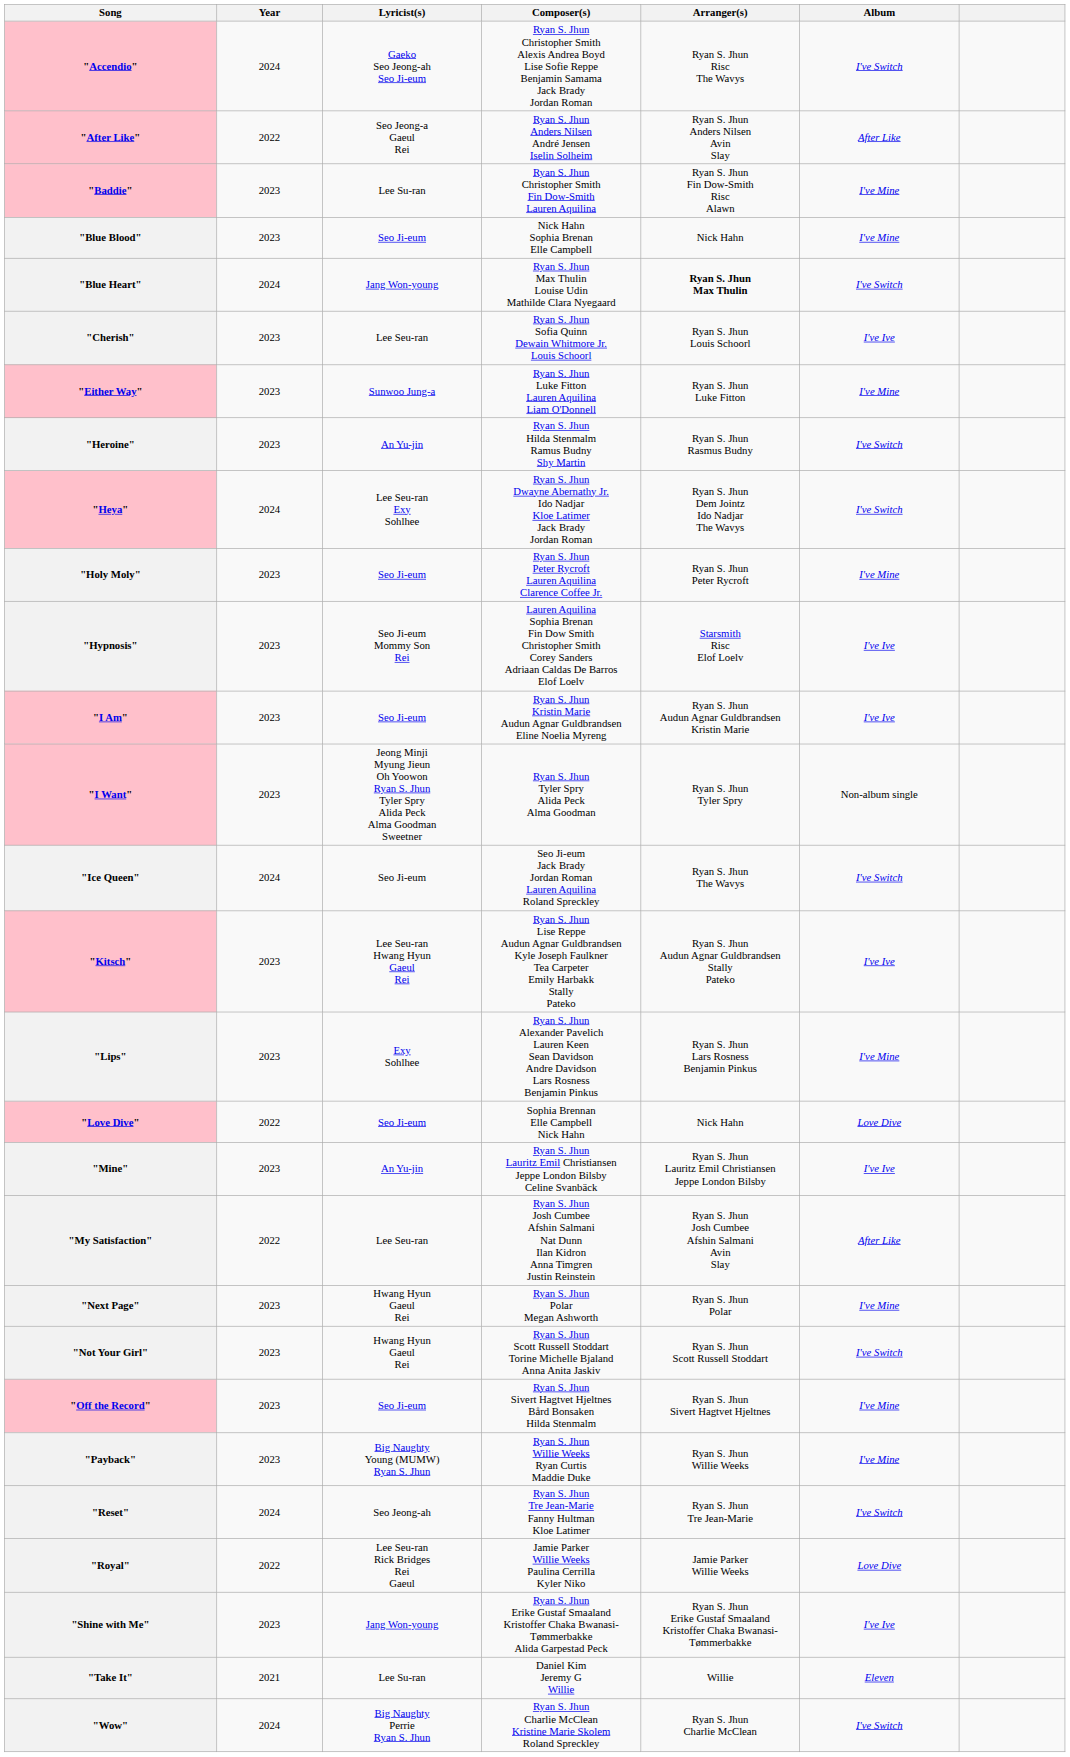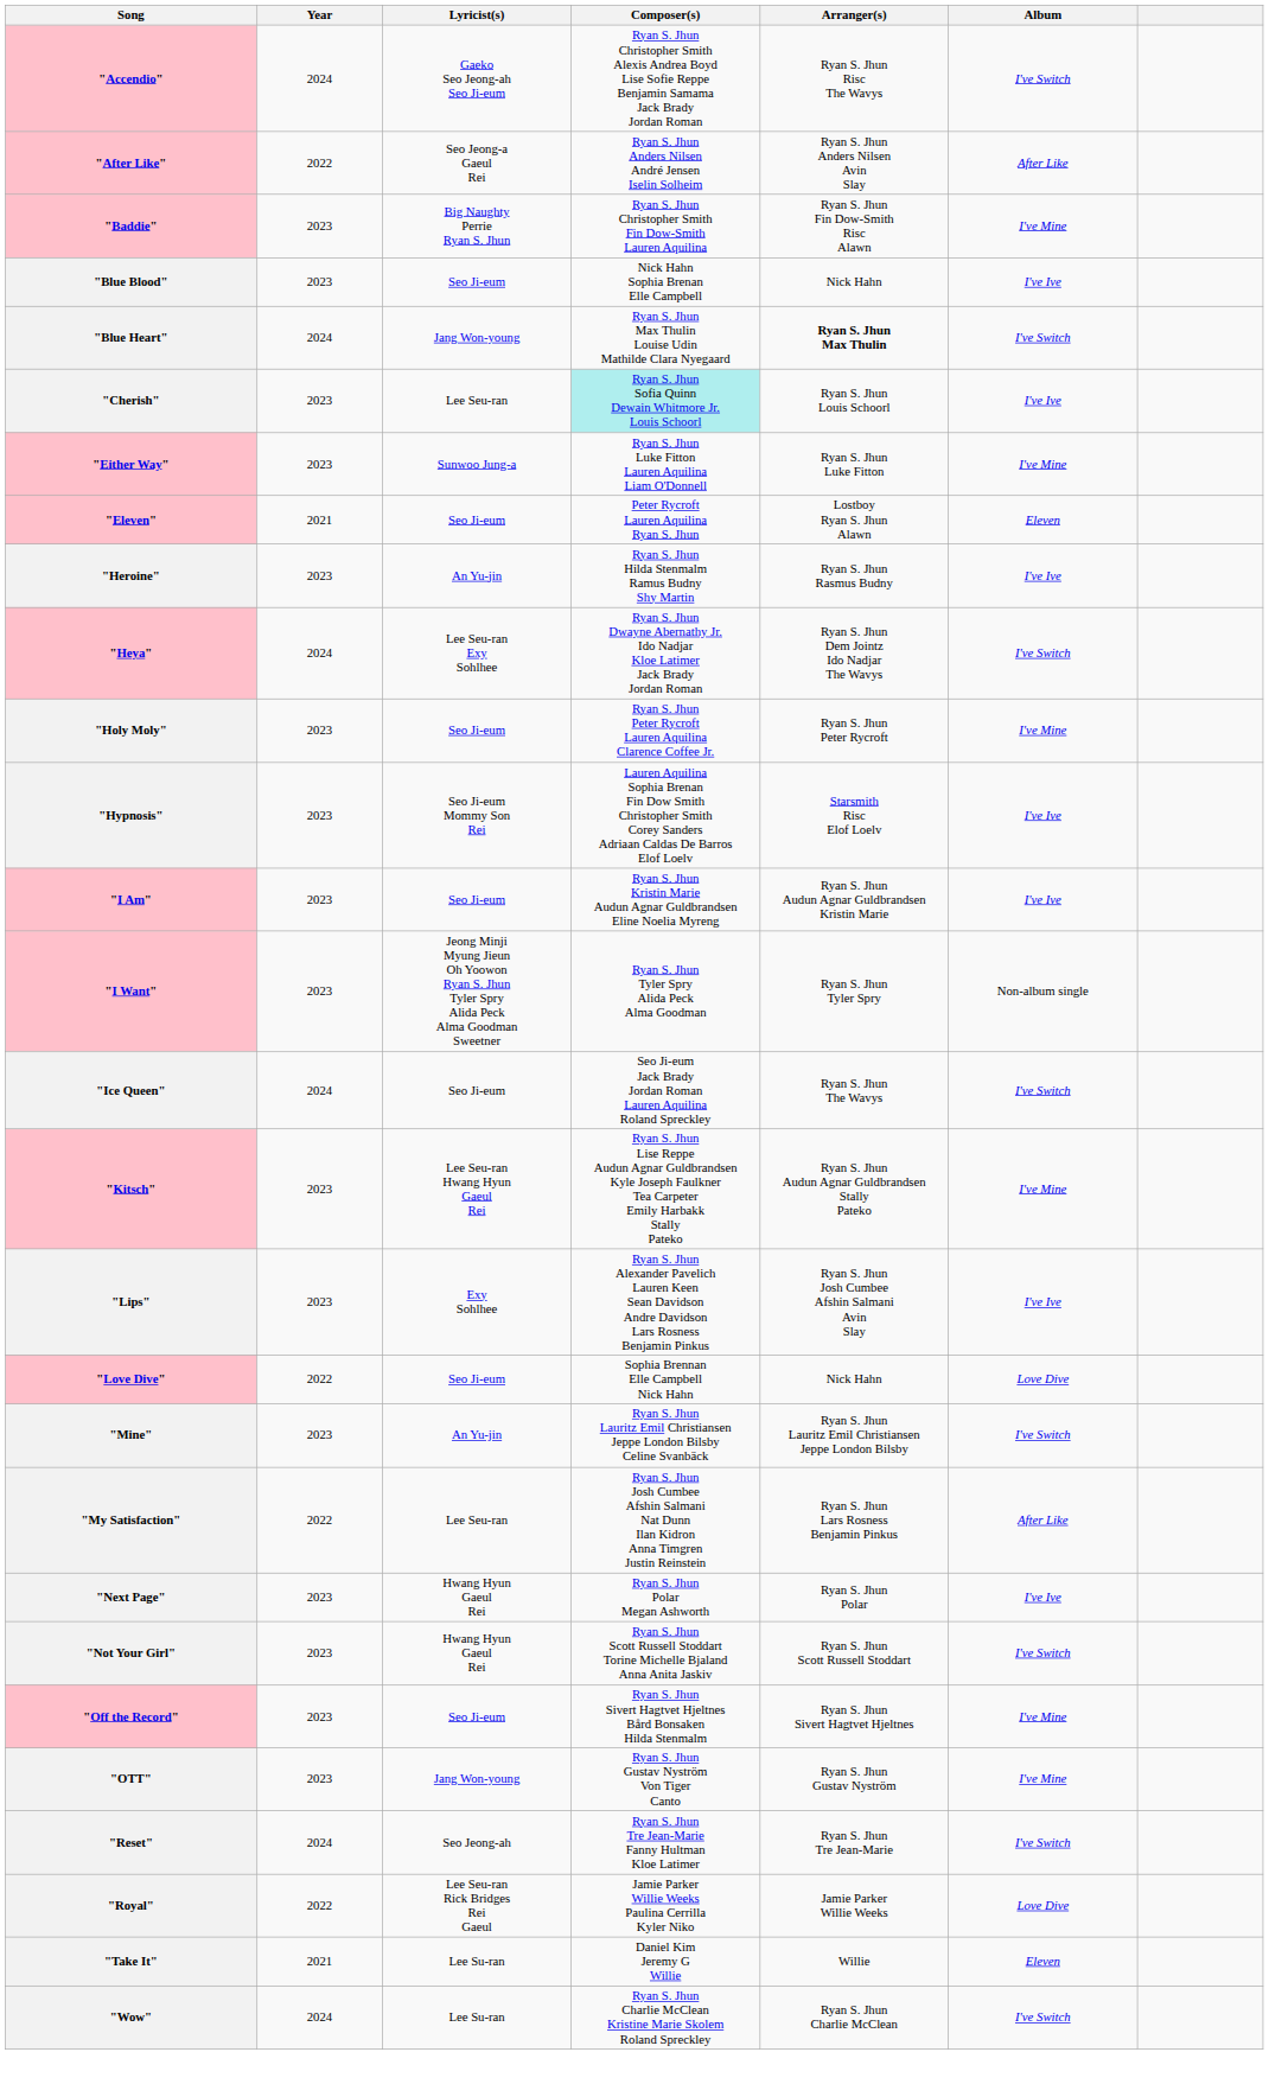"Baddie" | Lyricist(s): Lee Su-ran -> Big Naughty Perrie Ryan S. Jhun
"Blue Blood" | Album: I've Mine -> I've Ive
"Cherish" | Composer(s): no background -> paleturquoise background
+ row: "Eleven" | 2021 | Seo Ji-eum | Peter Rycroft Lauren Aquilina Ryan S. Jhun | Lostboy Ryan S. Jhun Alawn | Eleven
"Heroine" | Album: I've Switch -> I've Ive
"Kitsch" | Album: I've Ive -> I've Mine
"Lips" | Arranger(s): Ryan S. Jhun Lars Rosness Benjamin Pinkus -> Ryan S. Jhun Josh Cumbee Afshin Salmani Avin Slay
"Lips" | Album: I've Mine -> I've Ive
"Mine" | Album: I've Ive -> I've Switch
"My Satisfaction" | Arranger(s): Ryan S. Jhun Josh Cumbee Afshin Salmani Avin Slay -> Ryan S. Jhun Lars Rosness Benjamin Pinkus
"Next Page" | Album: I've Mine -> I've Ive
+ row: "OTT" | 2023 | Jang Won-young | Ryan S. Jhun Gustav Nyström Von Tiger Canto | Ryan S. Jhun Gustav Nyström | I've Mine
- row: "Payback" | 2023 | Big Naughty Young (MUMW) Ryan S. Jhun | Ryan S. Jhun Willie Weeks Ryan Curtis Maddie Duke | Ryan S. Jhun Willie Weeks | I've Mine
- row: "Shine with Me" | 2023 | Jang Won-young | Ryan S. Jhun Erike Gustaf Smaaland Kristoffer Chaka Bwanasi-Tømmerbakke Alida Garpestad Peck | Ryan S. Jhun Erike Gustaf Smaaland Kristoffer Chaka Bwanasi-Tømmerbakke | I've Ive
"Wow" | Lyricist(s): Big Naughty Perrie Ryan S. Jhun -> Lee Su-ran
